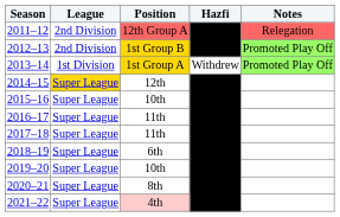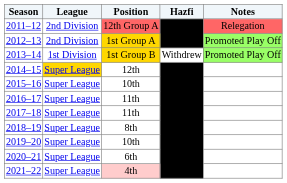2012–13 | Position: 1st Group B -> 1st Group A
2013–14 | Position: 1st Group A -> 1st Group B
2018–19 | Position: 6th -> 8th
2020–21 | Position: 8th -> 6th
